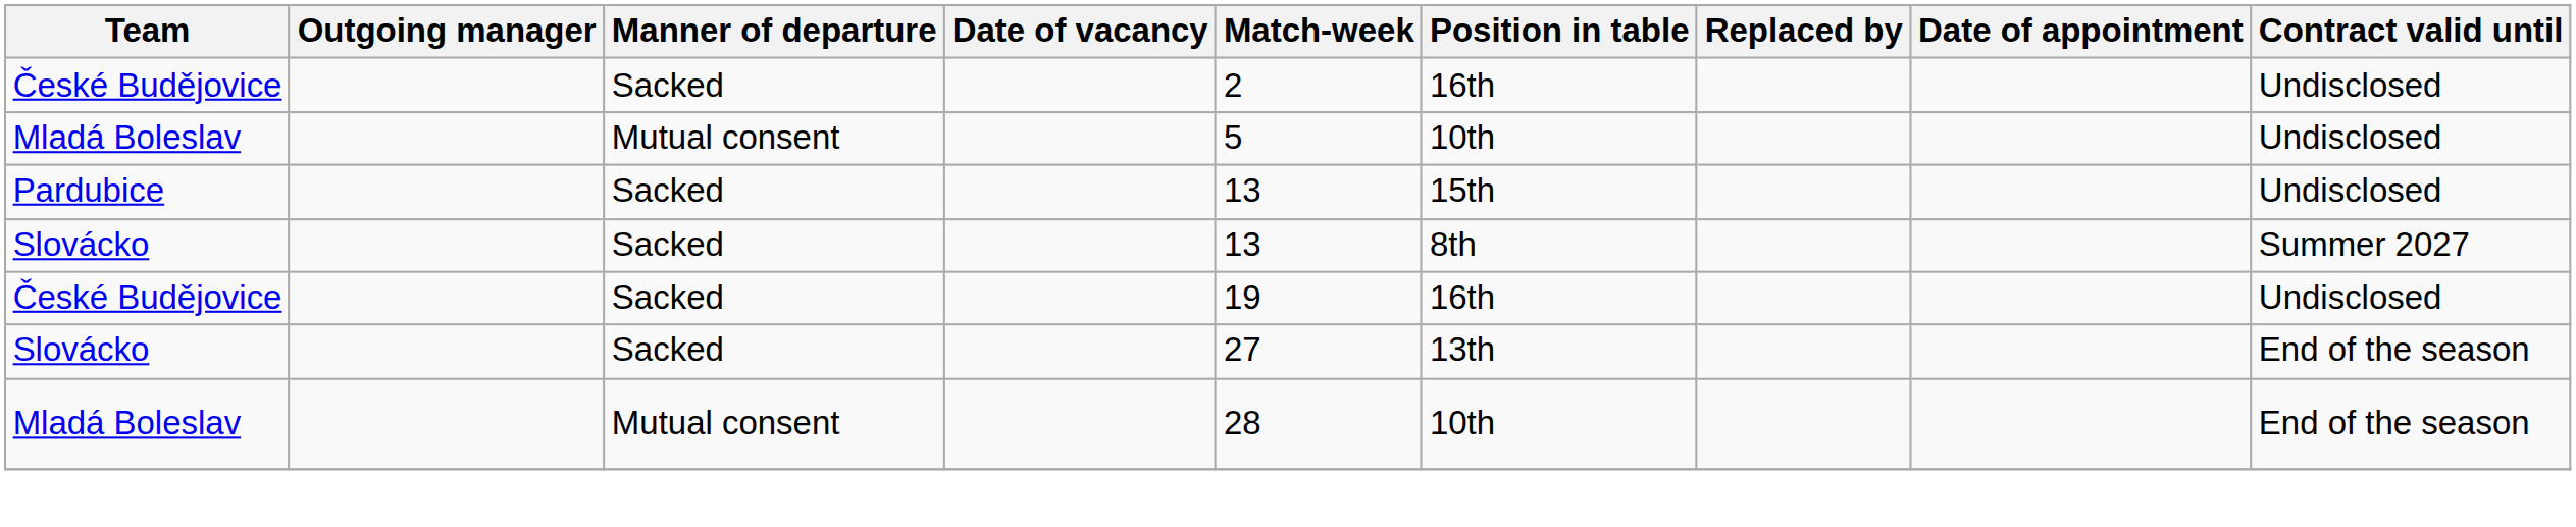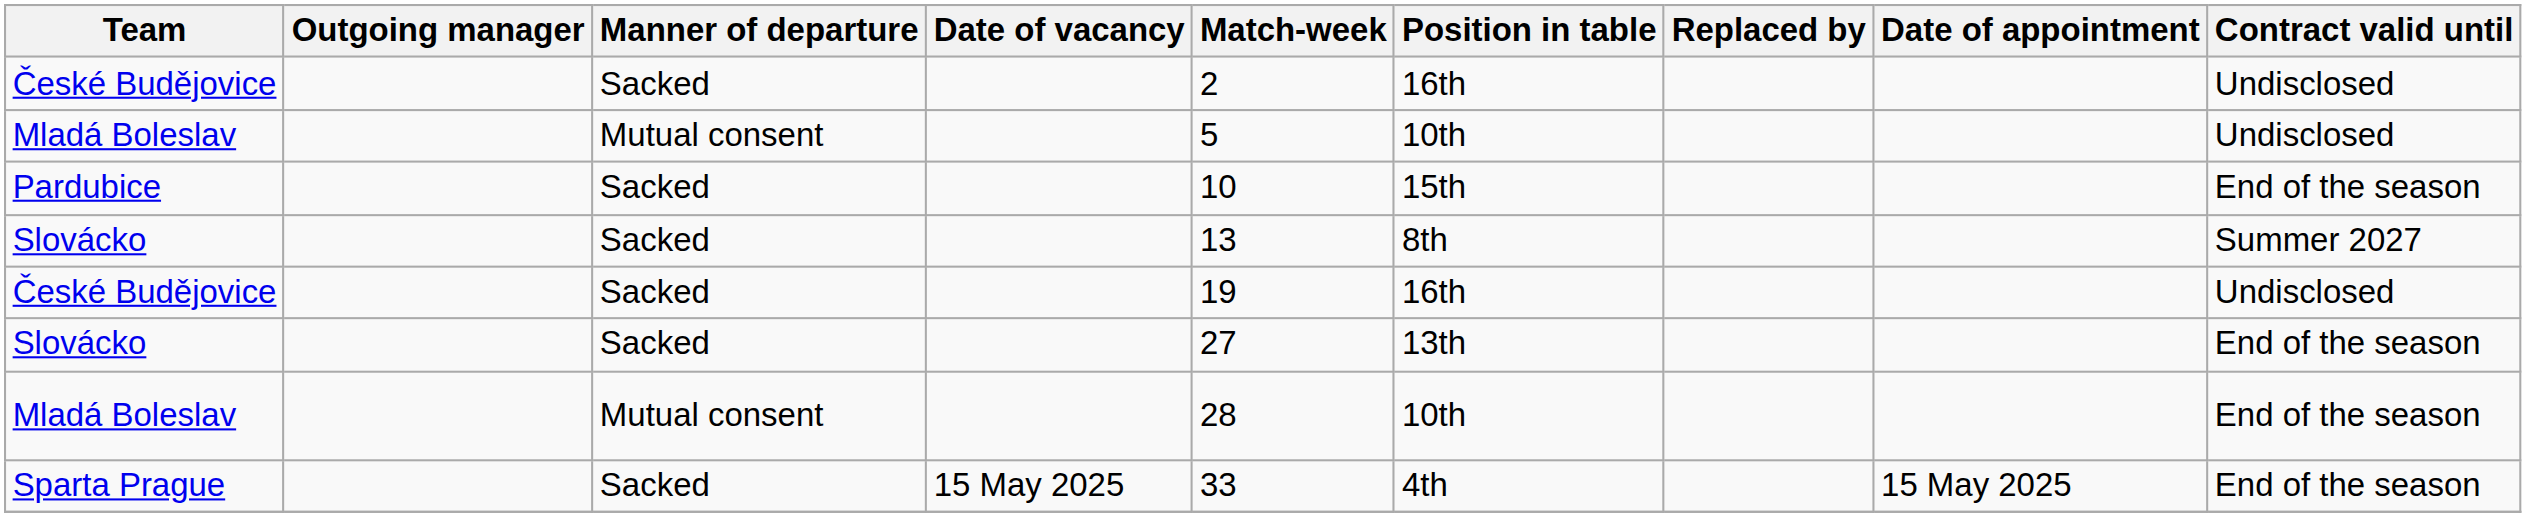Pardubice | Match-week: 13 -> 10
Pardubice | Contract valid until: Undisclosed -> End of the season
+ row: Sparta Prague | Sacked | 15 May 2025 | 33 | 4th | 15 May 2025 | End of the season
